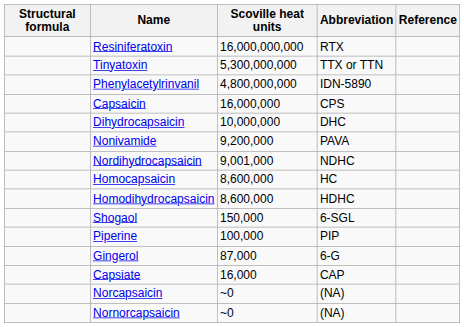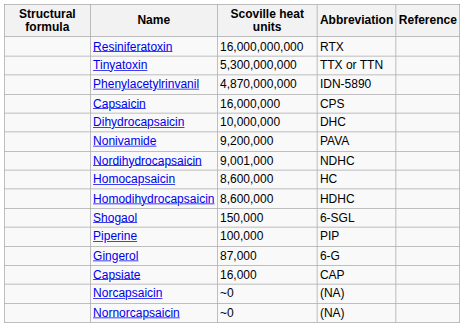Phenylacetylrinvanil | Scoville heat units: 4,800,000,000 -> 4,870,000,000
